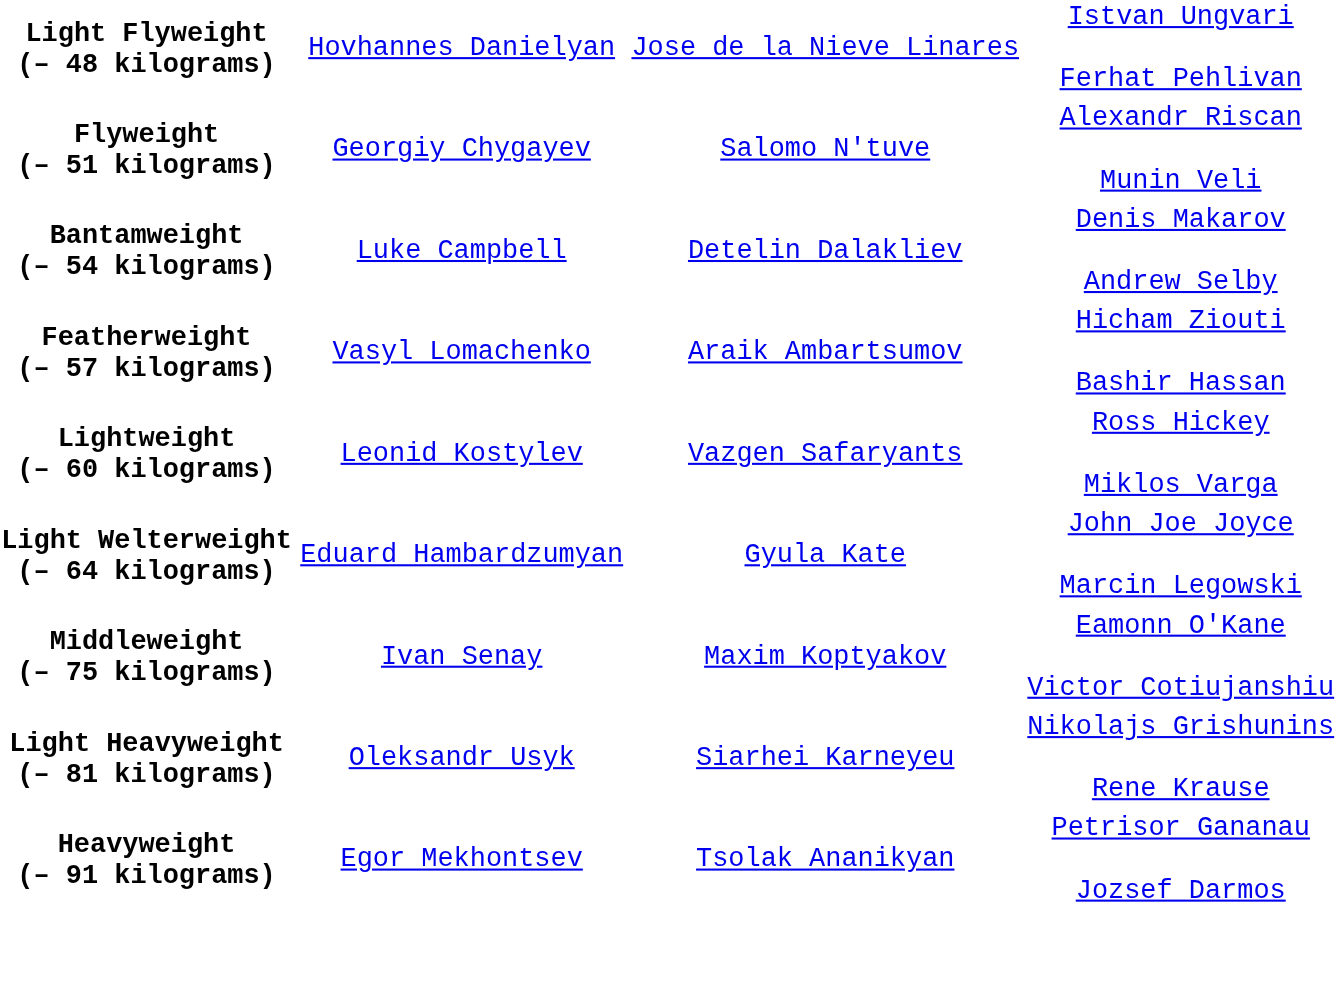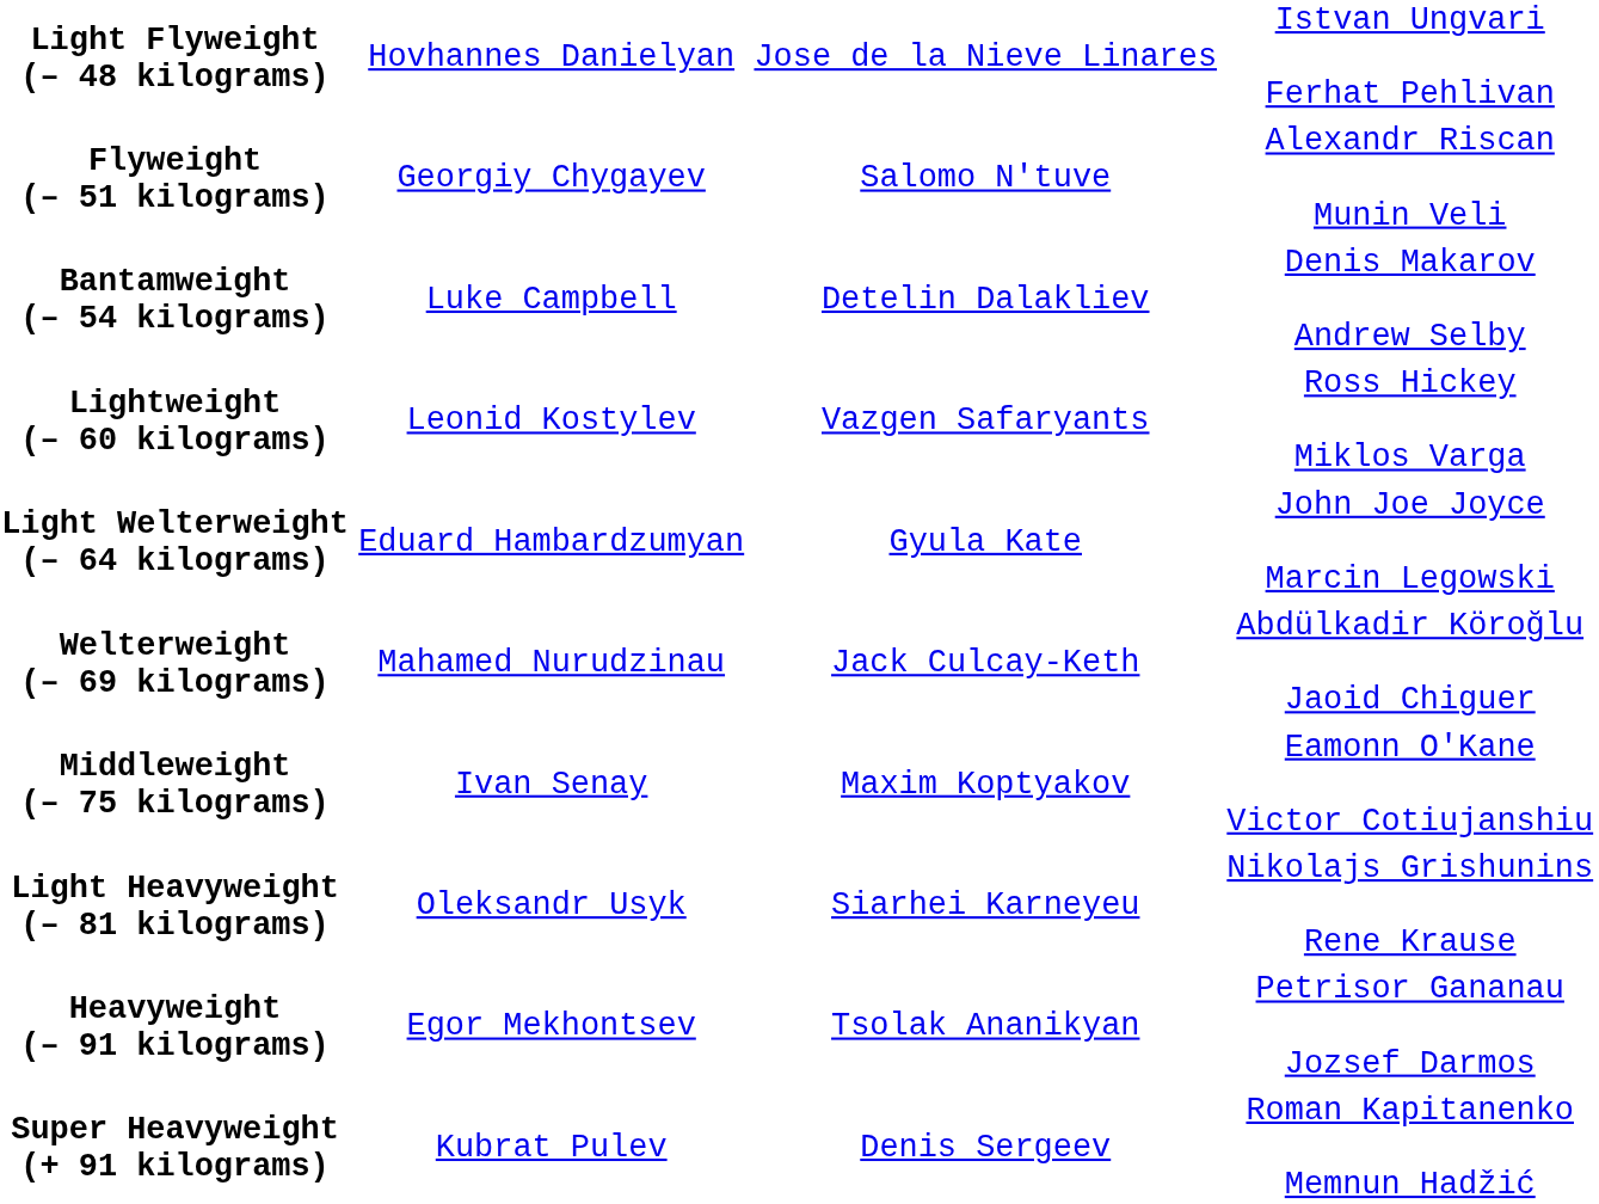- row: Featherweight (– 57 kilograms) | Vasyl Lomachenko | Araik Ambartsumov | Hicham Ziouti Bashir Hassan
+ row: Welterweight (– 69 kilograms) | Mahamed Nurudzinau | Jack Culcay-Keth | Abdülkadir Köroğlu Jaoid Chiguer
+ row: Super Heavyweight (+ 91 kilograms) | Kubrat Pulev | Denis Sergeev | Roman Kapitanenko Memnun Hadžić
